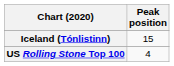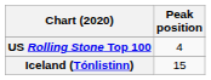rows swapped: Iceland (Tónlistinn) <-> US Rolling Stone Top 100
